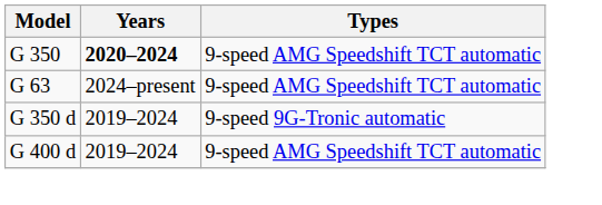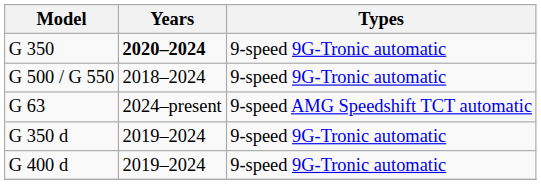G 350 | Types: 9-speed AMG Speedshift TCT automatic -> 9-speed 9G-Tronic automatic
+ row: G 500 / G 550 | 2018–2024 | 9-speed 9G-Tronic automatic
G 400 d | Types: 9-speed AMG Speedshift TCT automatic -> 9-speed 9G-Tronic automatic
